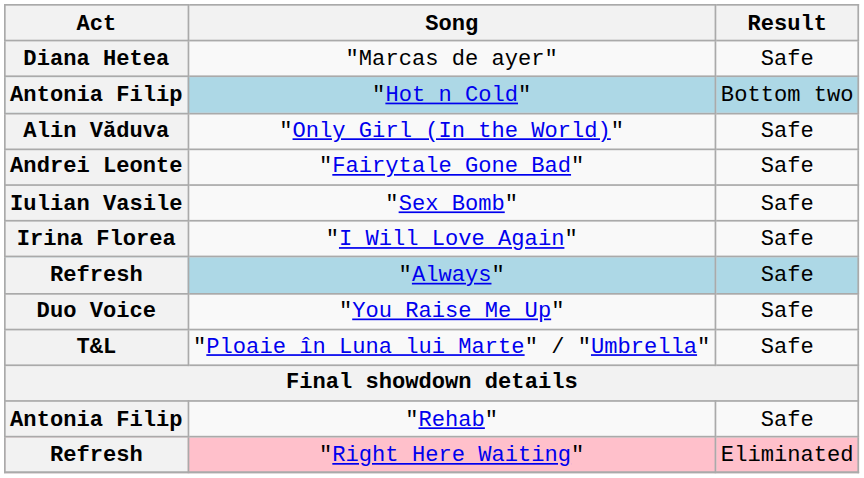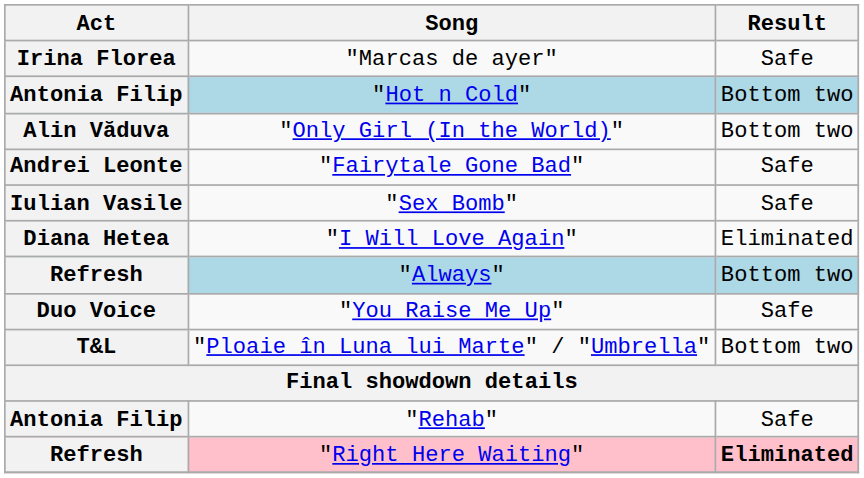"Marcas de ayer" | Act: Diana Hetea -> Irina Florea
"Only Girl (In the World)" | Result: Safe -> Bottom two
"I Will Love Again" | Act: Irina Florea -> Diana Hetea
"I Will Love Again" | Result: Safe -> Eliminated
"Always" | Result: Safe -> Bottom two
"Ploaie în Luna lui Marte" / "Umbrella" | Result: Safe -> Bottom two
"Right Here Waiting" | Result: normal -> bold
